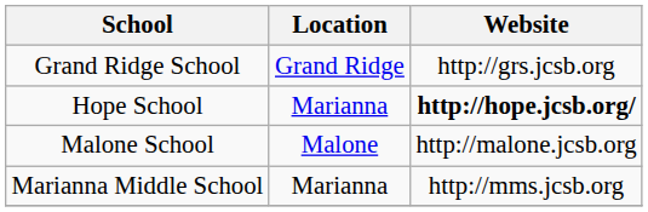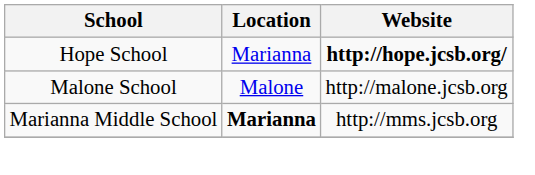- row: Grand Ridge School | Grand Ridge | http://grs.jcsb.org
Marianna Middle School | Location: normal -> bold
